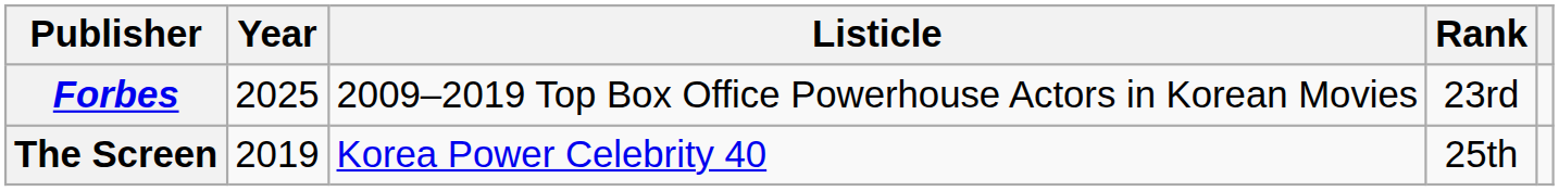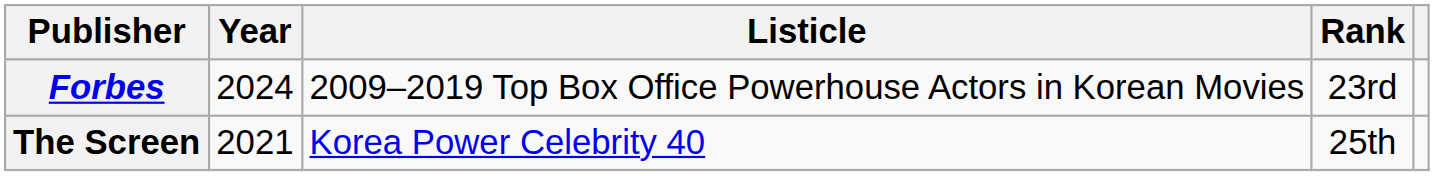Forbes | Year: 2025 -> 2024
The Screen | Year: 2019 -> 2021
